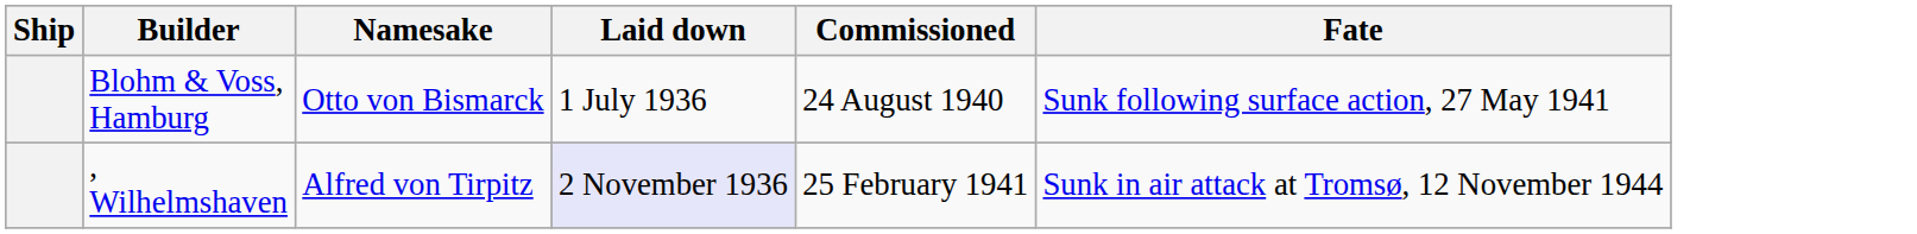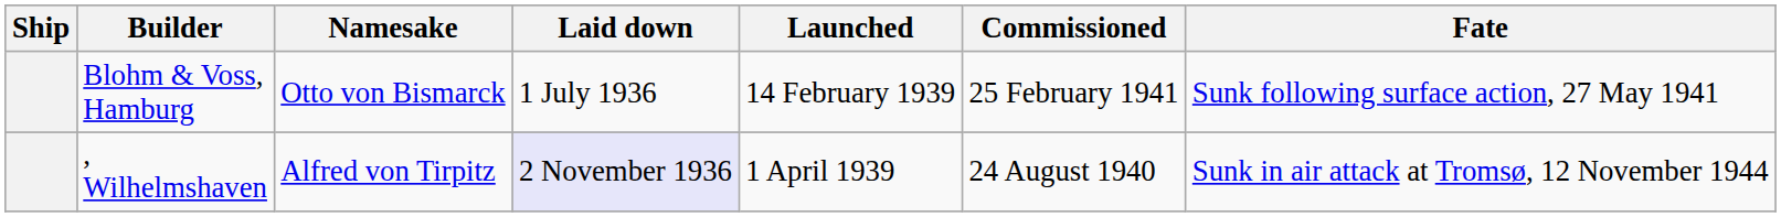+ column: Launched | 14 February 1939 | 1 April 1939
Blohm & Voss, Hamburg | Commissioned: 24 August 1940 -> 25 February 1941
, Wilhelmshaven | Commissioned: 25 February 1941 -> 24 August 1940
